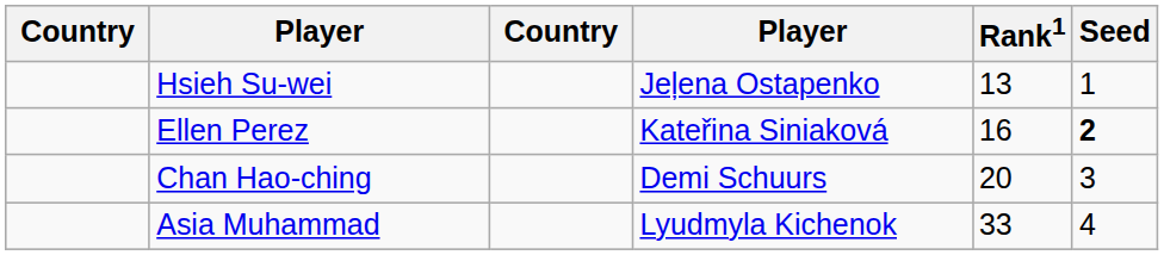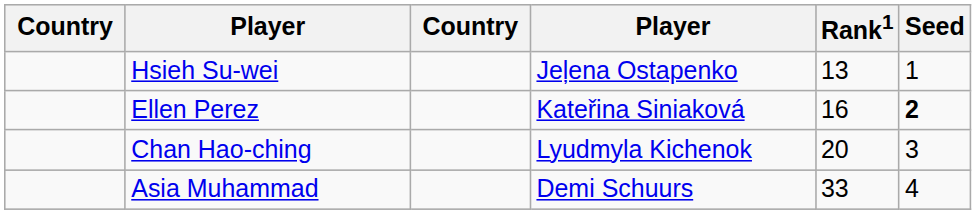Chan Hao-ching | column 4: Demi Schuurs -> Lyudmyla Kichenok
Asia Muhammad | column 4: Lyudmyla Kichenok -> Demi Schuurs
